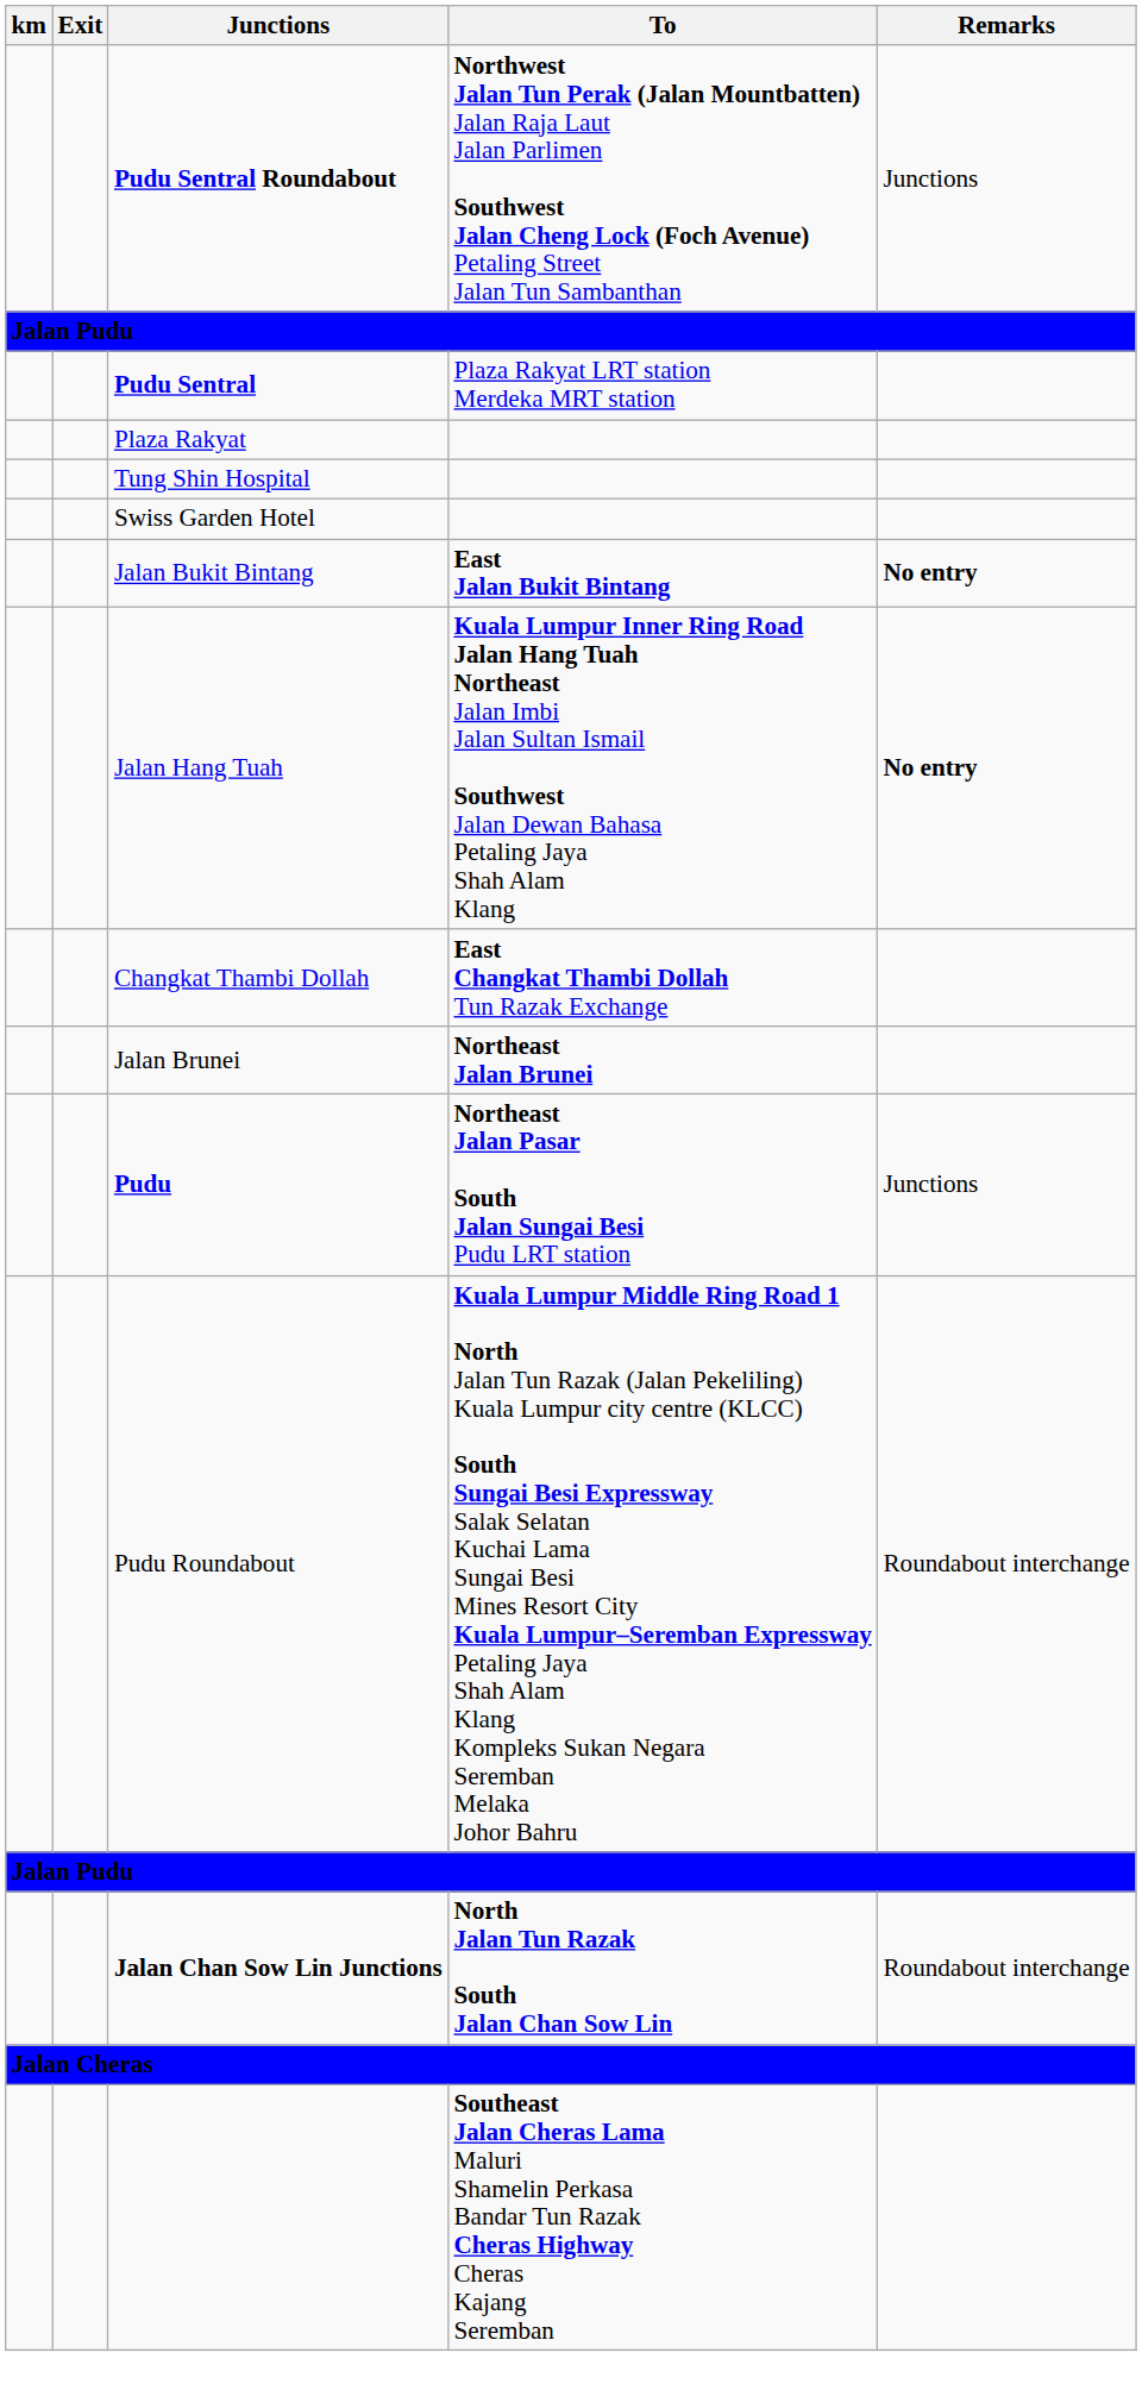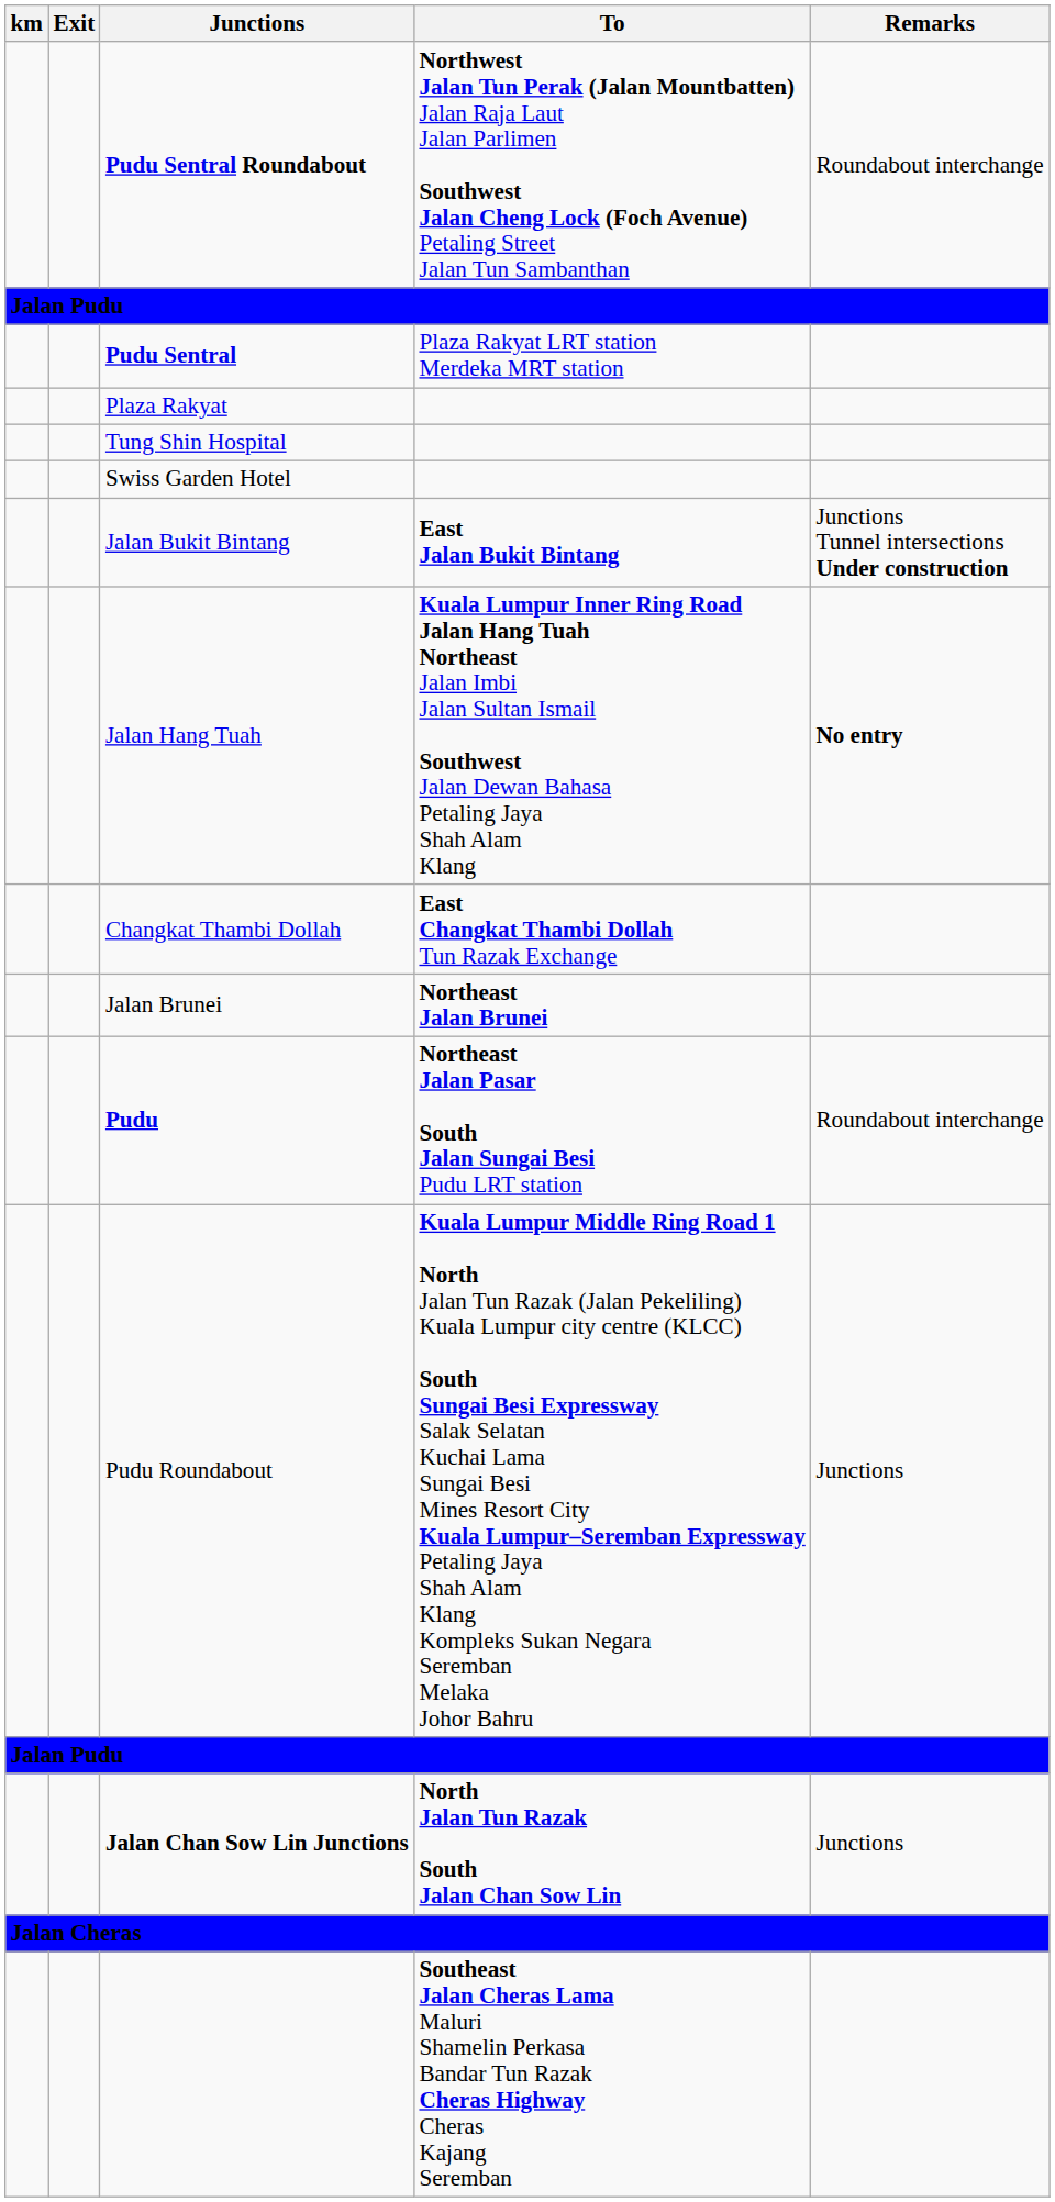Pudu Sentral Roundabout | Remarks: Junctions -> Roundabout interchange
Jalan Bukit Bintang | Remarks: No entry -> Junctions Tunnel intersections Under construction
Pudu | Remarks: Junctions -> Roundabout interchange
Pudu Roundabout | Remarks: Roundabout interchange -> Junctions
Jalan Chan Sow Lin Junctions | Remarks: Roundabout interchange -> Junctions
